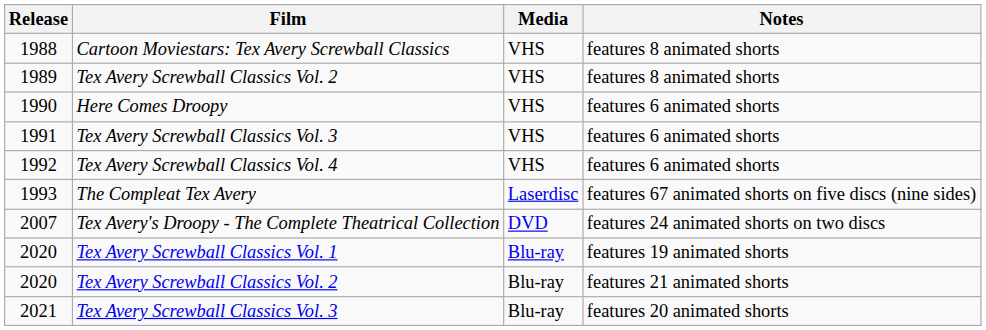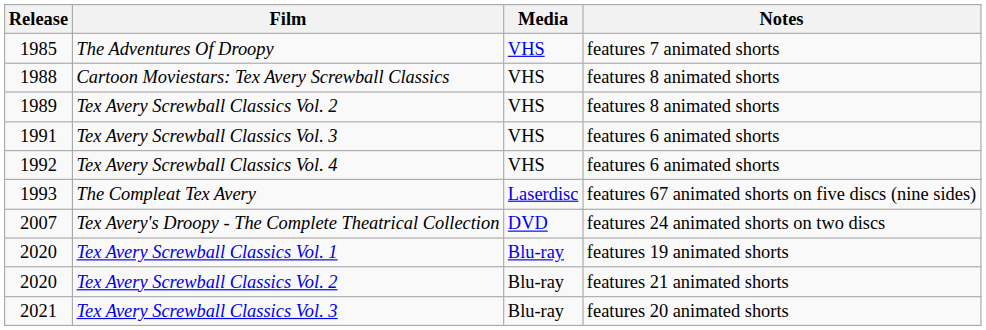+ row: 1985 | The Adventures Of Droopy | VHS | features 7 animated shorts
- row: 1990 | Here Comes Droopy | VHS | features 6 animated shorts
